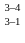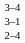+ row: 2–4
